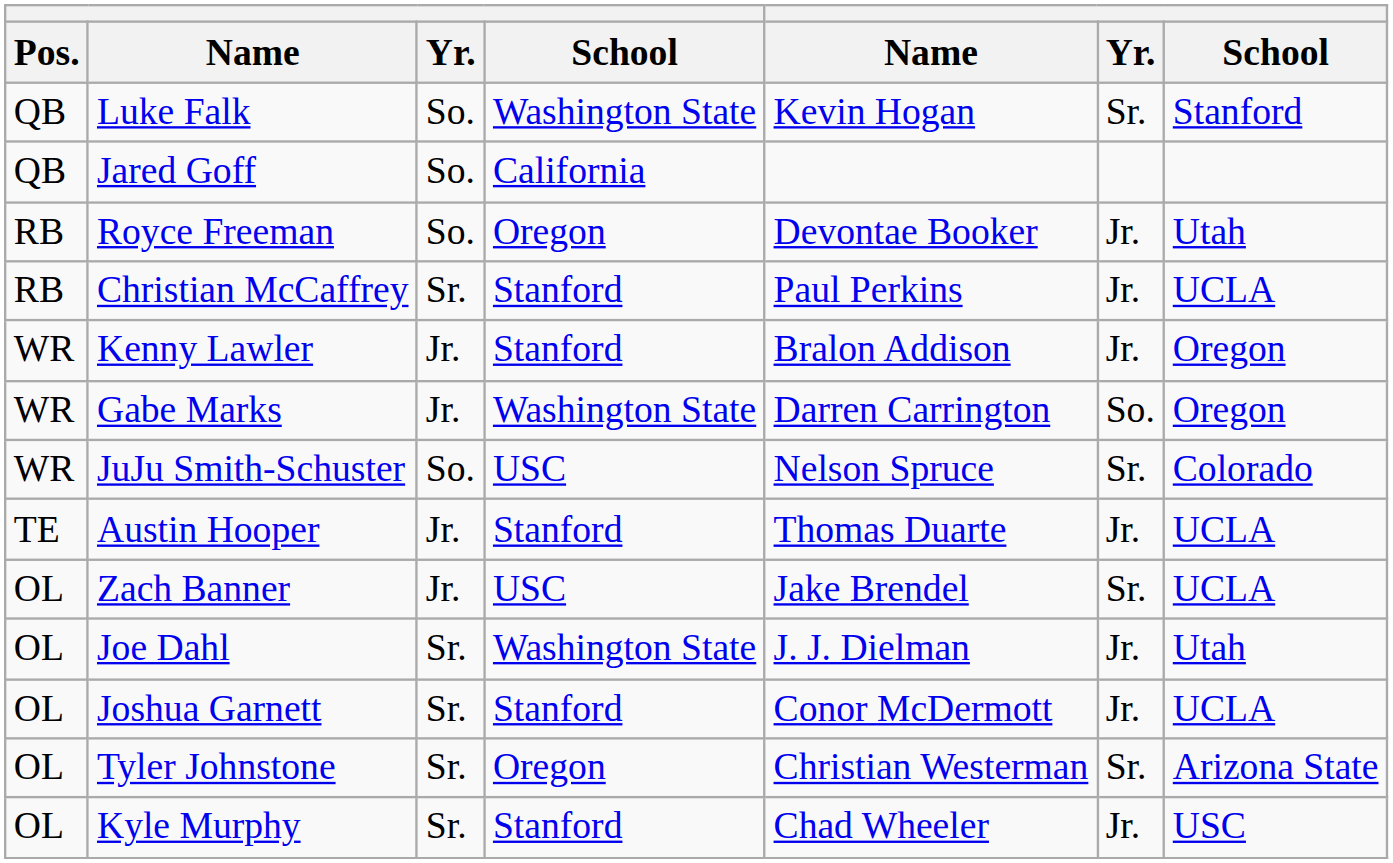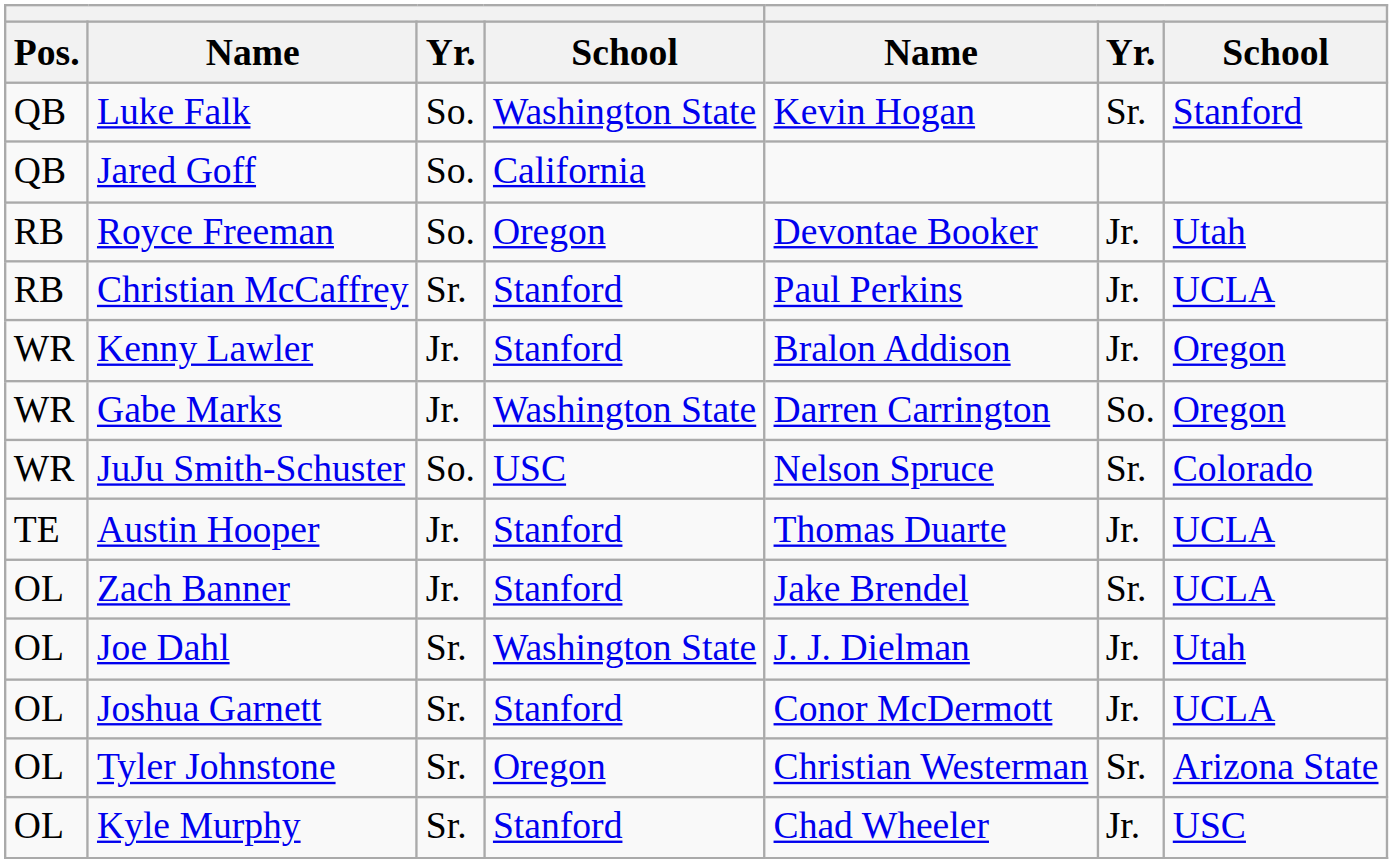Zach Banner | column 4: USC -> Stanford
